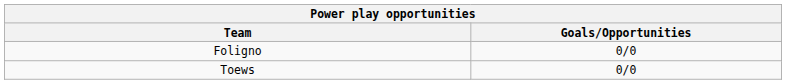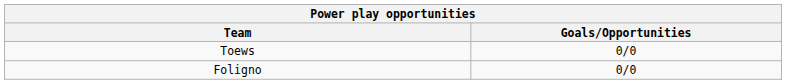rows swapped: Toews <-> Foligno
